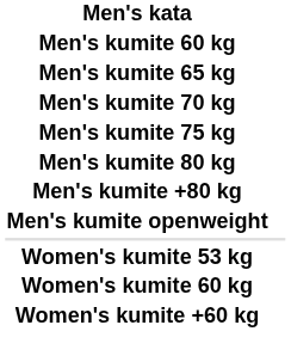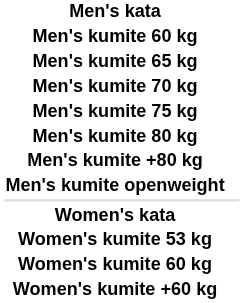+ row: Women's kata
